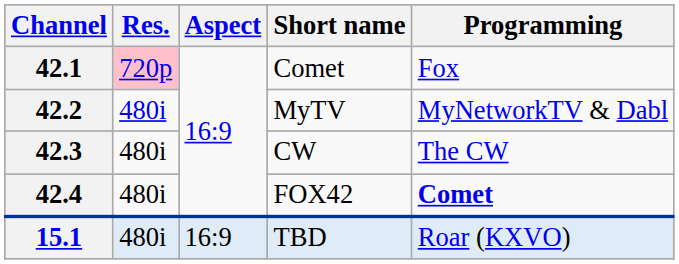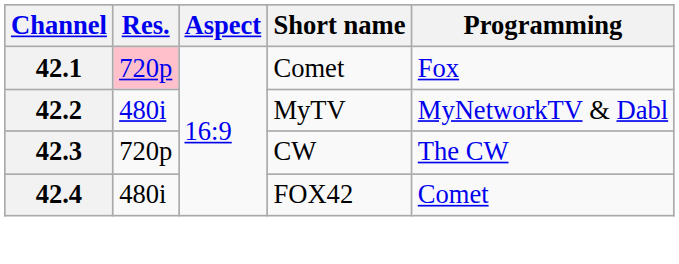42.3 | Res.: 480i -> 720p
42.4 | Programming: bold -> normal
- row: 15.1 | 480i | 16:9 | TBD | Roar (KXVO)
